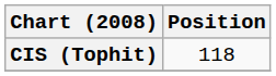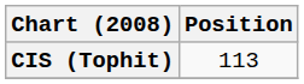CIS (Tophit) | Position: 118 -> 113
